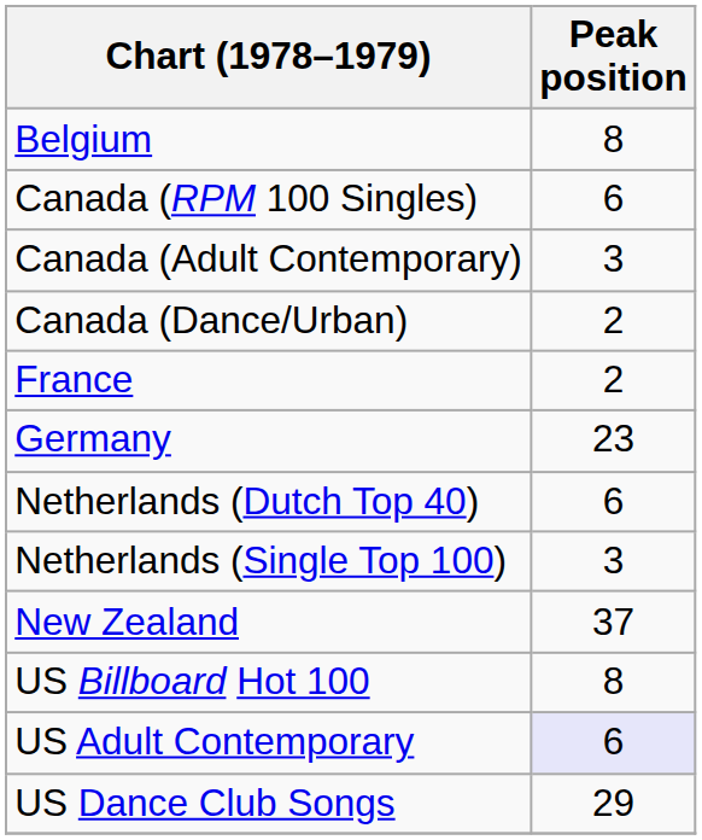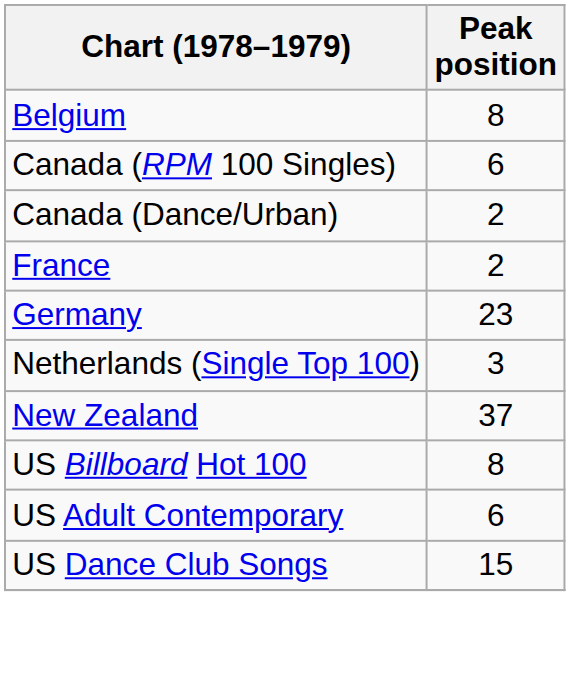- row: Canada (Adult Contemporary) | 3
- row: Netherlands (Dutch Top 40) | 6
US Adult Contemporary | Peak position: lavender background -> no background
US Dance Club Songs | Peak position: 29 -> 15
